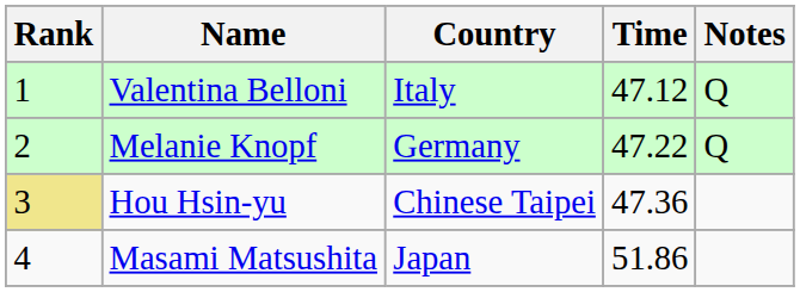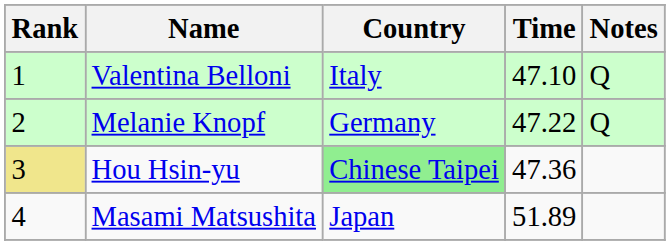Valentina Belloni | Time: 47.12 -> 47.10
Hou Hsin-yu | Country: no background -> lightgreen background
Masami Matsushita | Time: 51.86 -> 51.89
